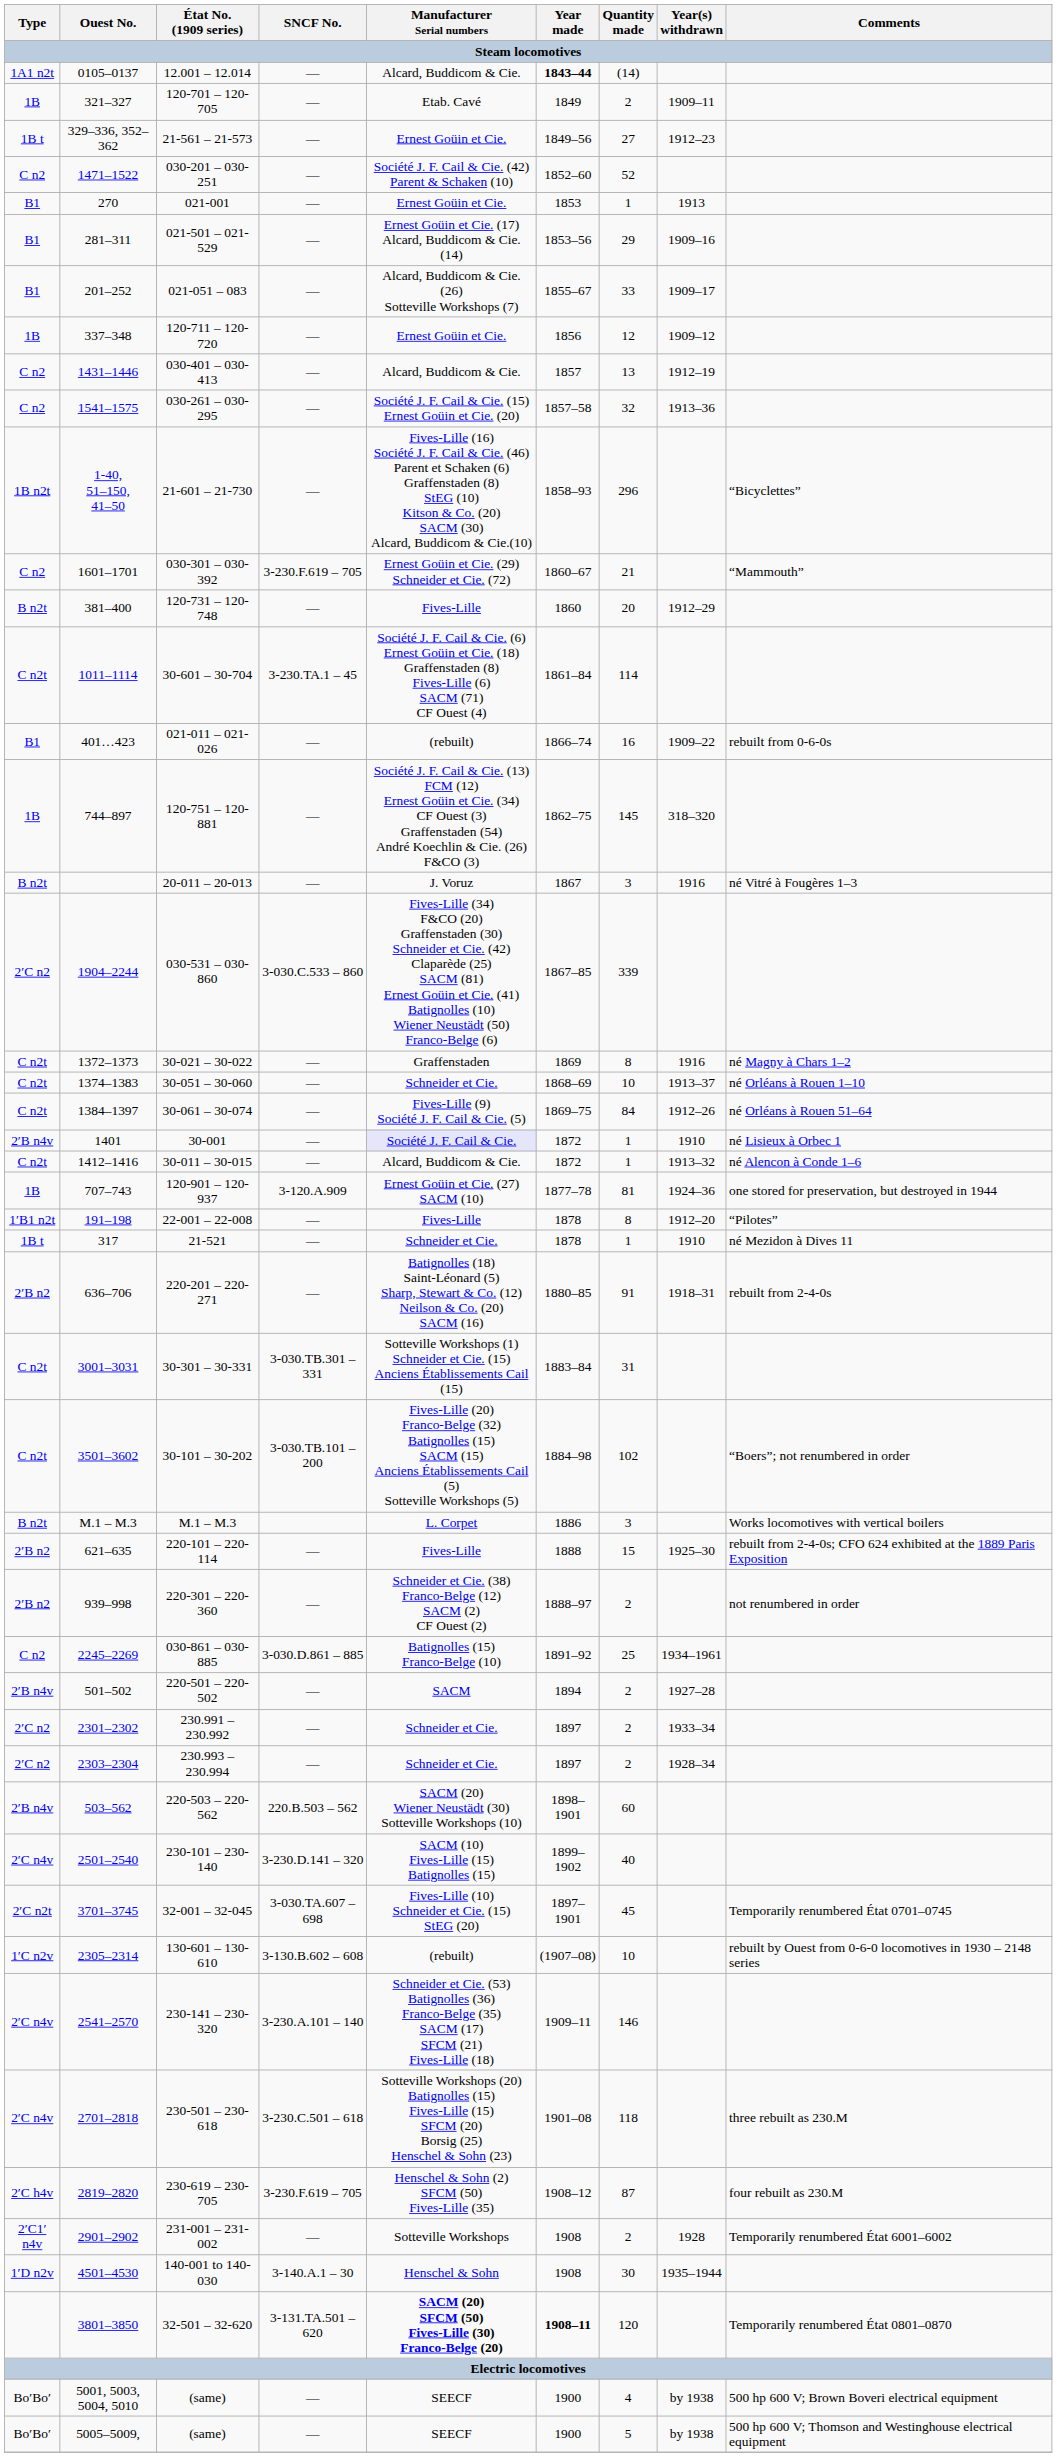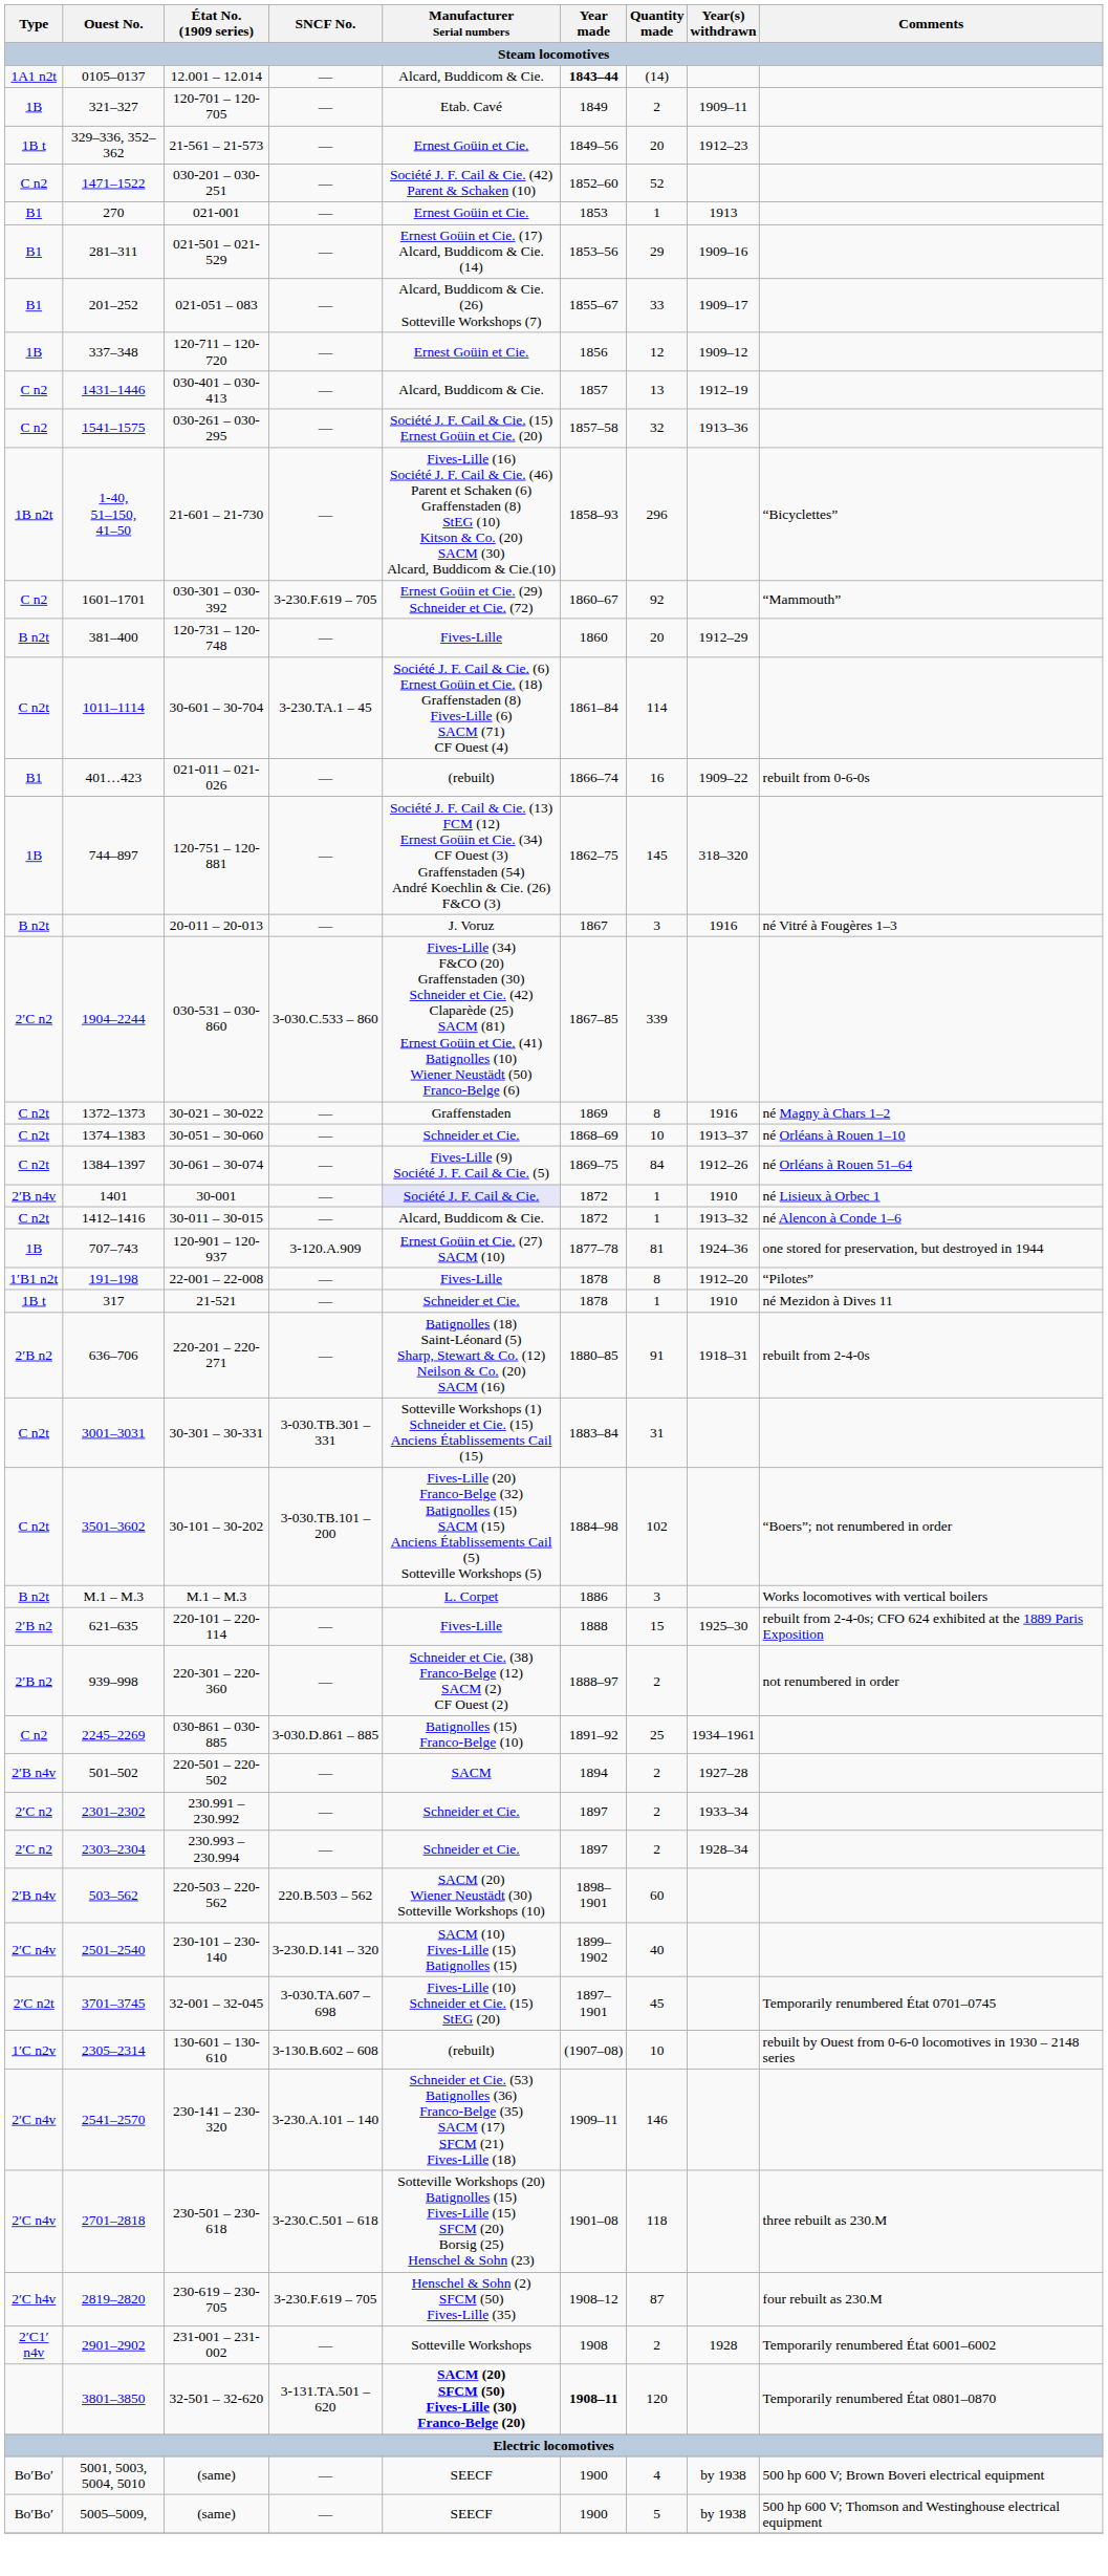329–336, 352–362 | Quantity made: 27 -> 20
1601–1701 | Quantity made: 21 -> 92
- row: 1′D n2v | 4501–4530 | 140-001 to 140-030 | 3-140.A.1 – 30 | Henschel & Sohn | 1908 | 30 | 1935–1944
